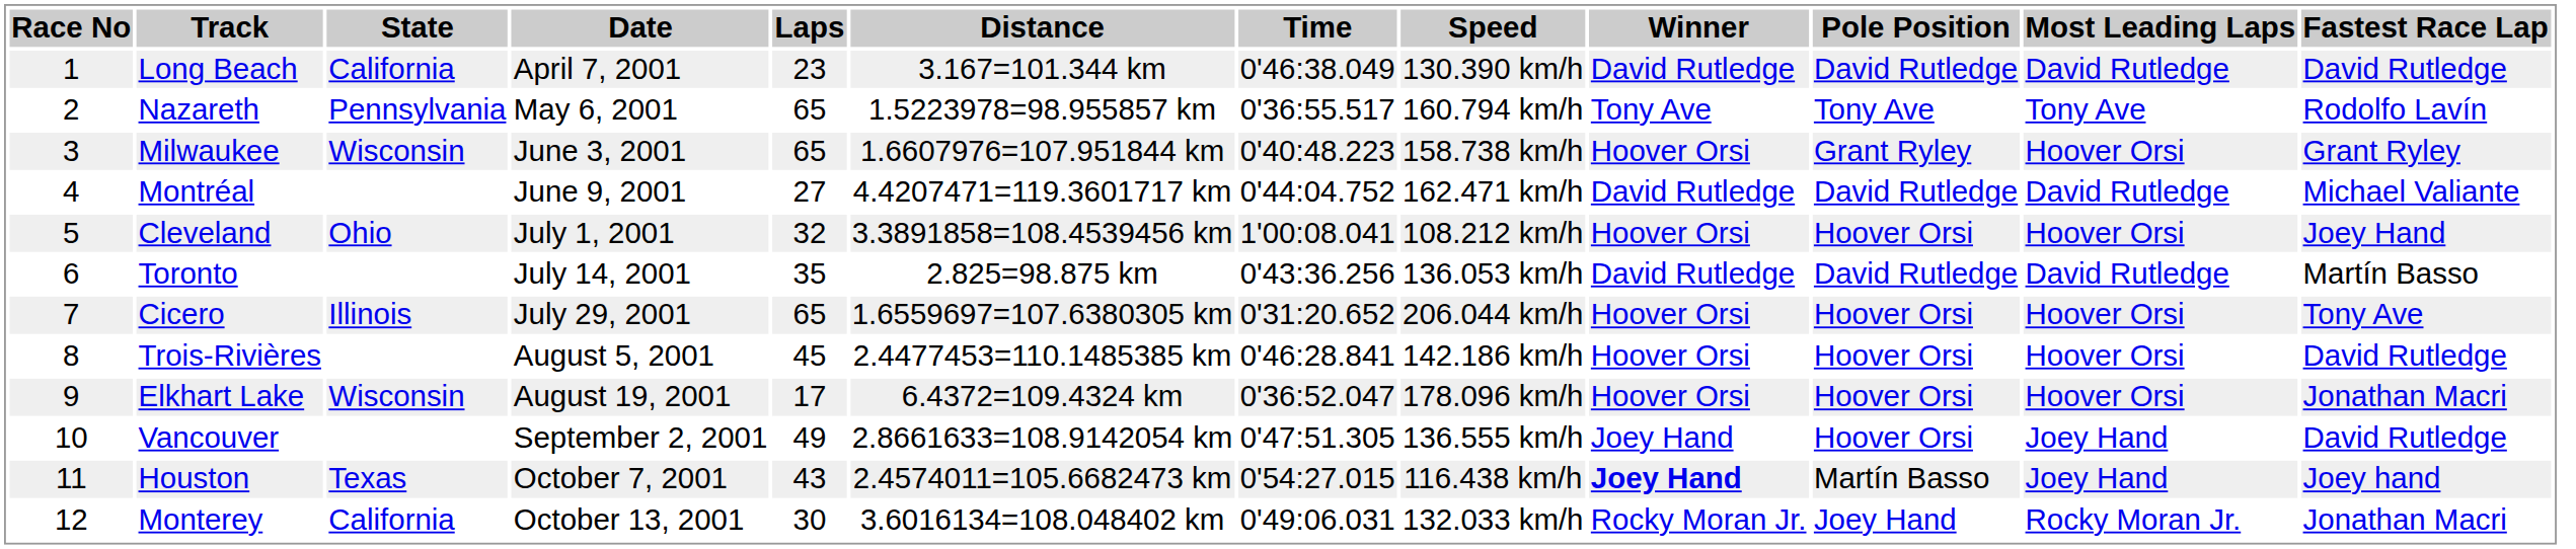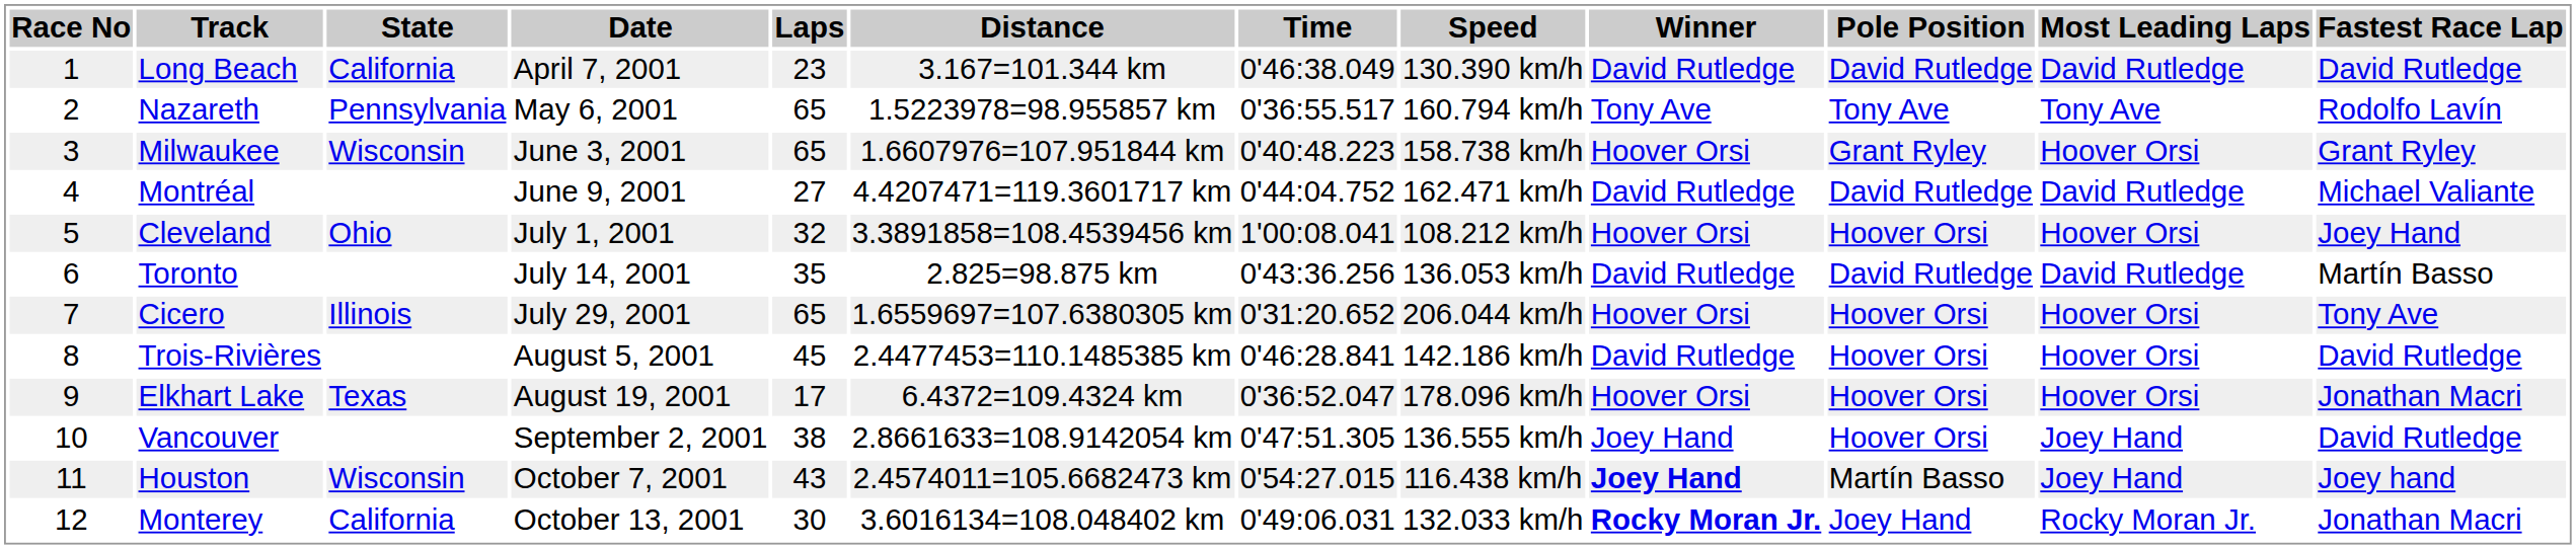Trois-Rivières | Winner: Hoover Orsi -> David Rutledge
Elkhart Lake | State: Wisconsin -> Texas
Vancouver | Laps: 49 -> 38
Houston | State: Texas -> Wisconsin
Monterey | Winner: normal -> bold
